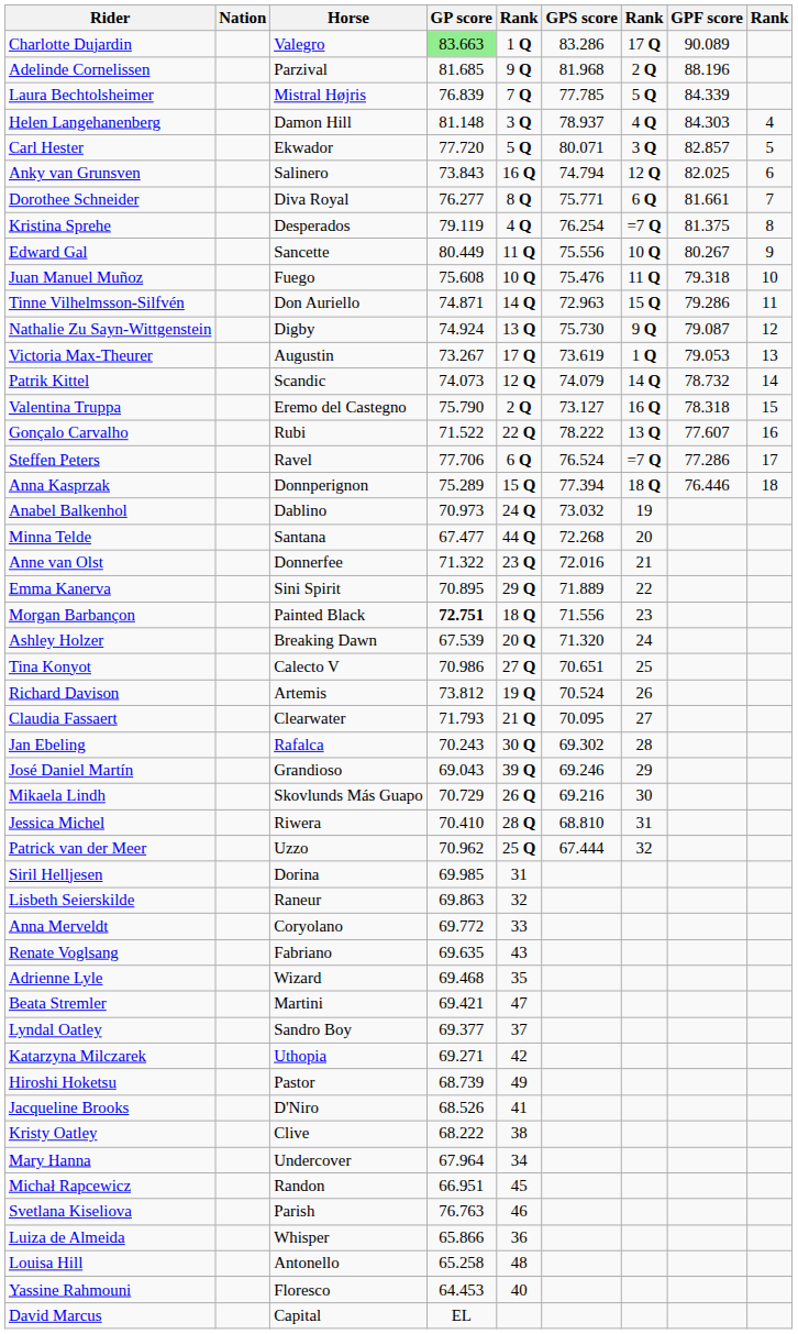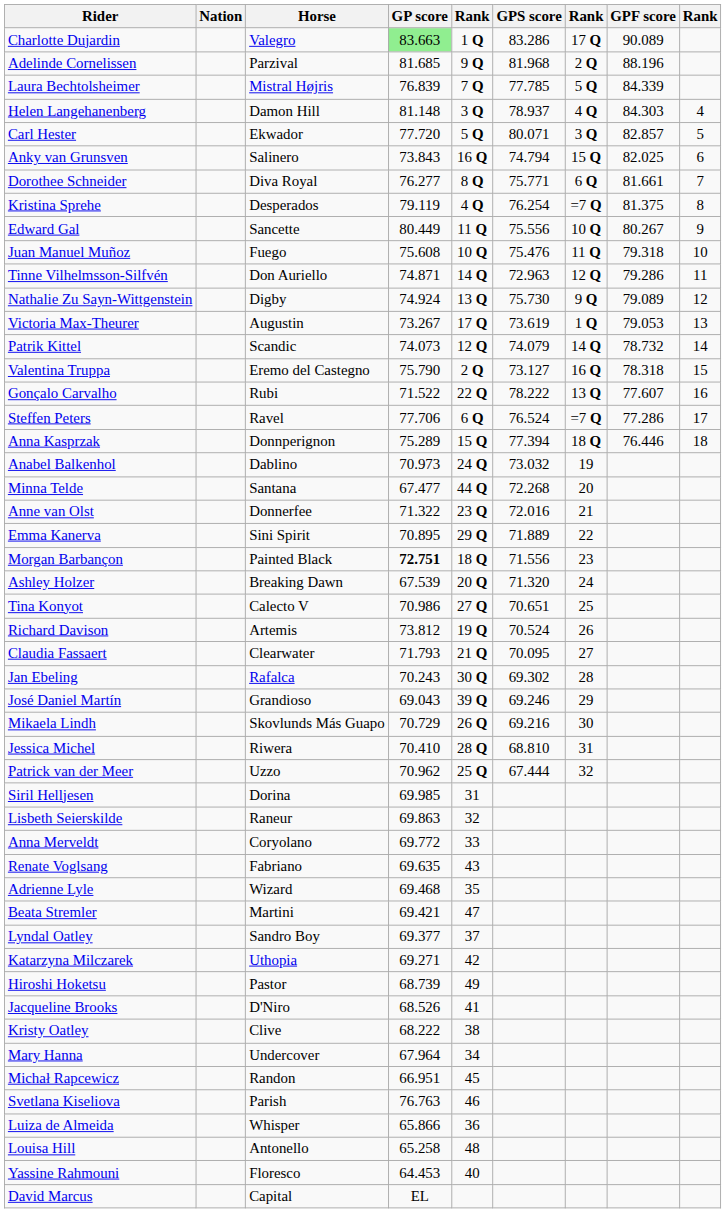Anky van Grunsven | column 7: 12 Q -> 15 Q
Tinne Vilhelmsson-Silfvén | column 7: 15 Q -> 12 Q
Nathalie Zu Sayn-Wittgenstein | GPF score: 79.087 -> 79.089
